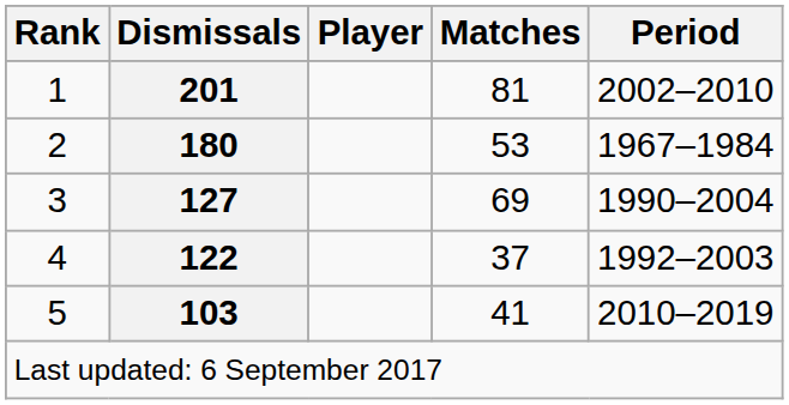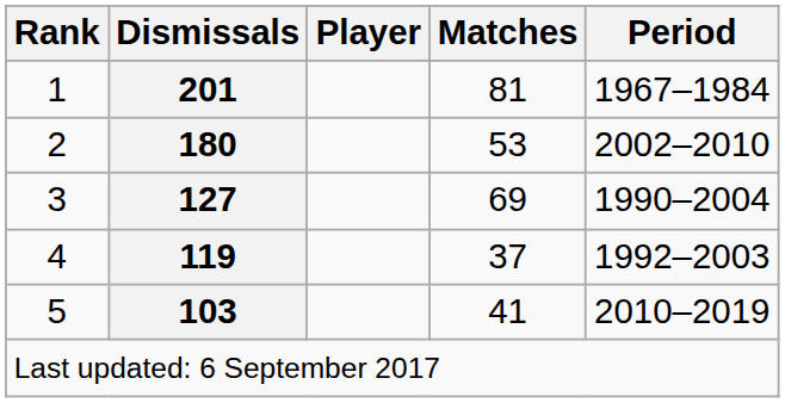1 | Period: 2002–2010 -> 1967–1984
2 | Period: 1967–1984 -> 2002–2010
4 | Dismissals: 122 -> 119
